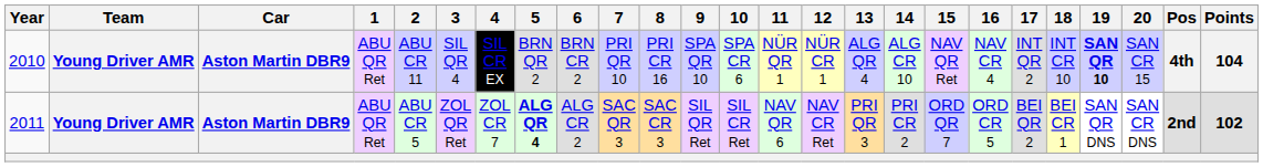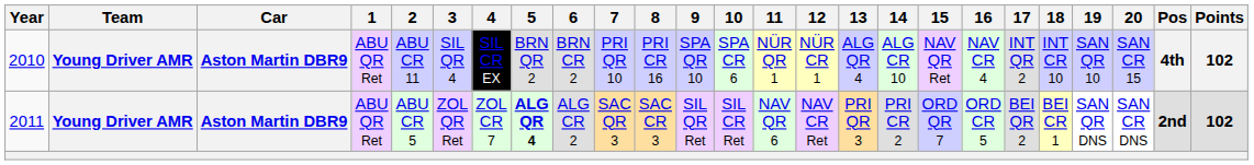2010 | 19: bold -> normal
2010 | Points: 104 -> 102
